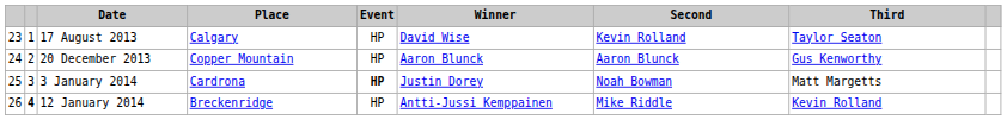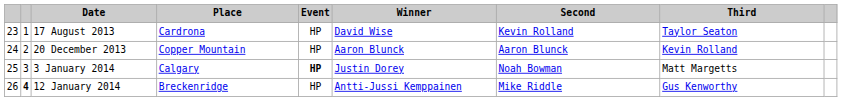17 August 2013 | Place: Calgary -> Cardrona
20 December 2013 | Third: Gus Kenworthy -> Kevin Rolland
3 January 2014 | Place: Cardrona -> Calgary
12 January 2014 | Third: Kevin Rolland -> Gus Kenworthy
